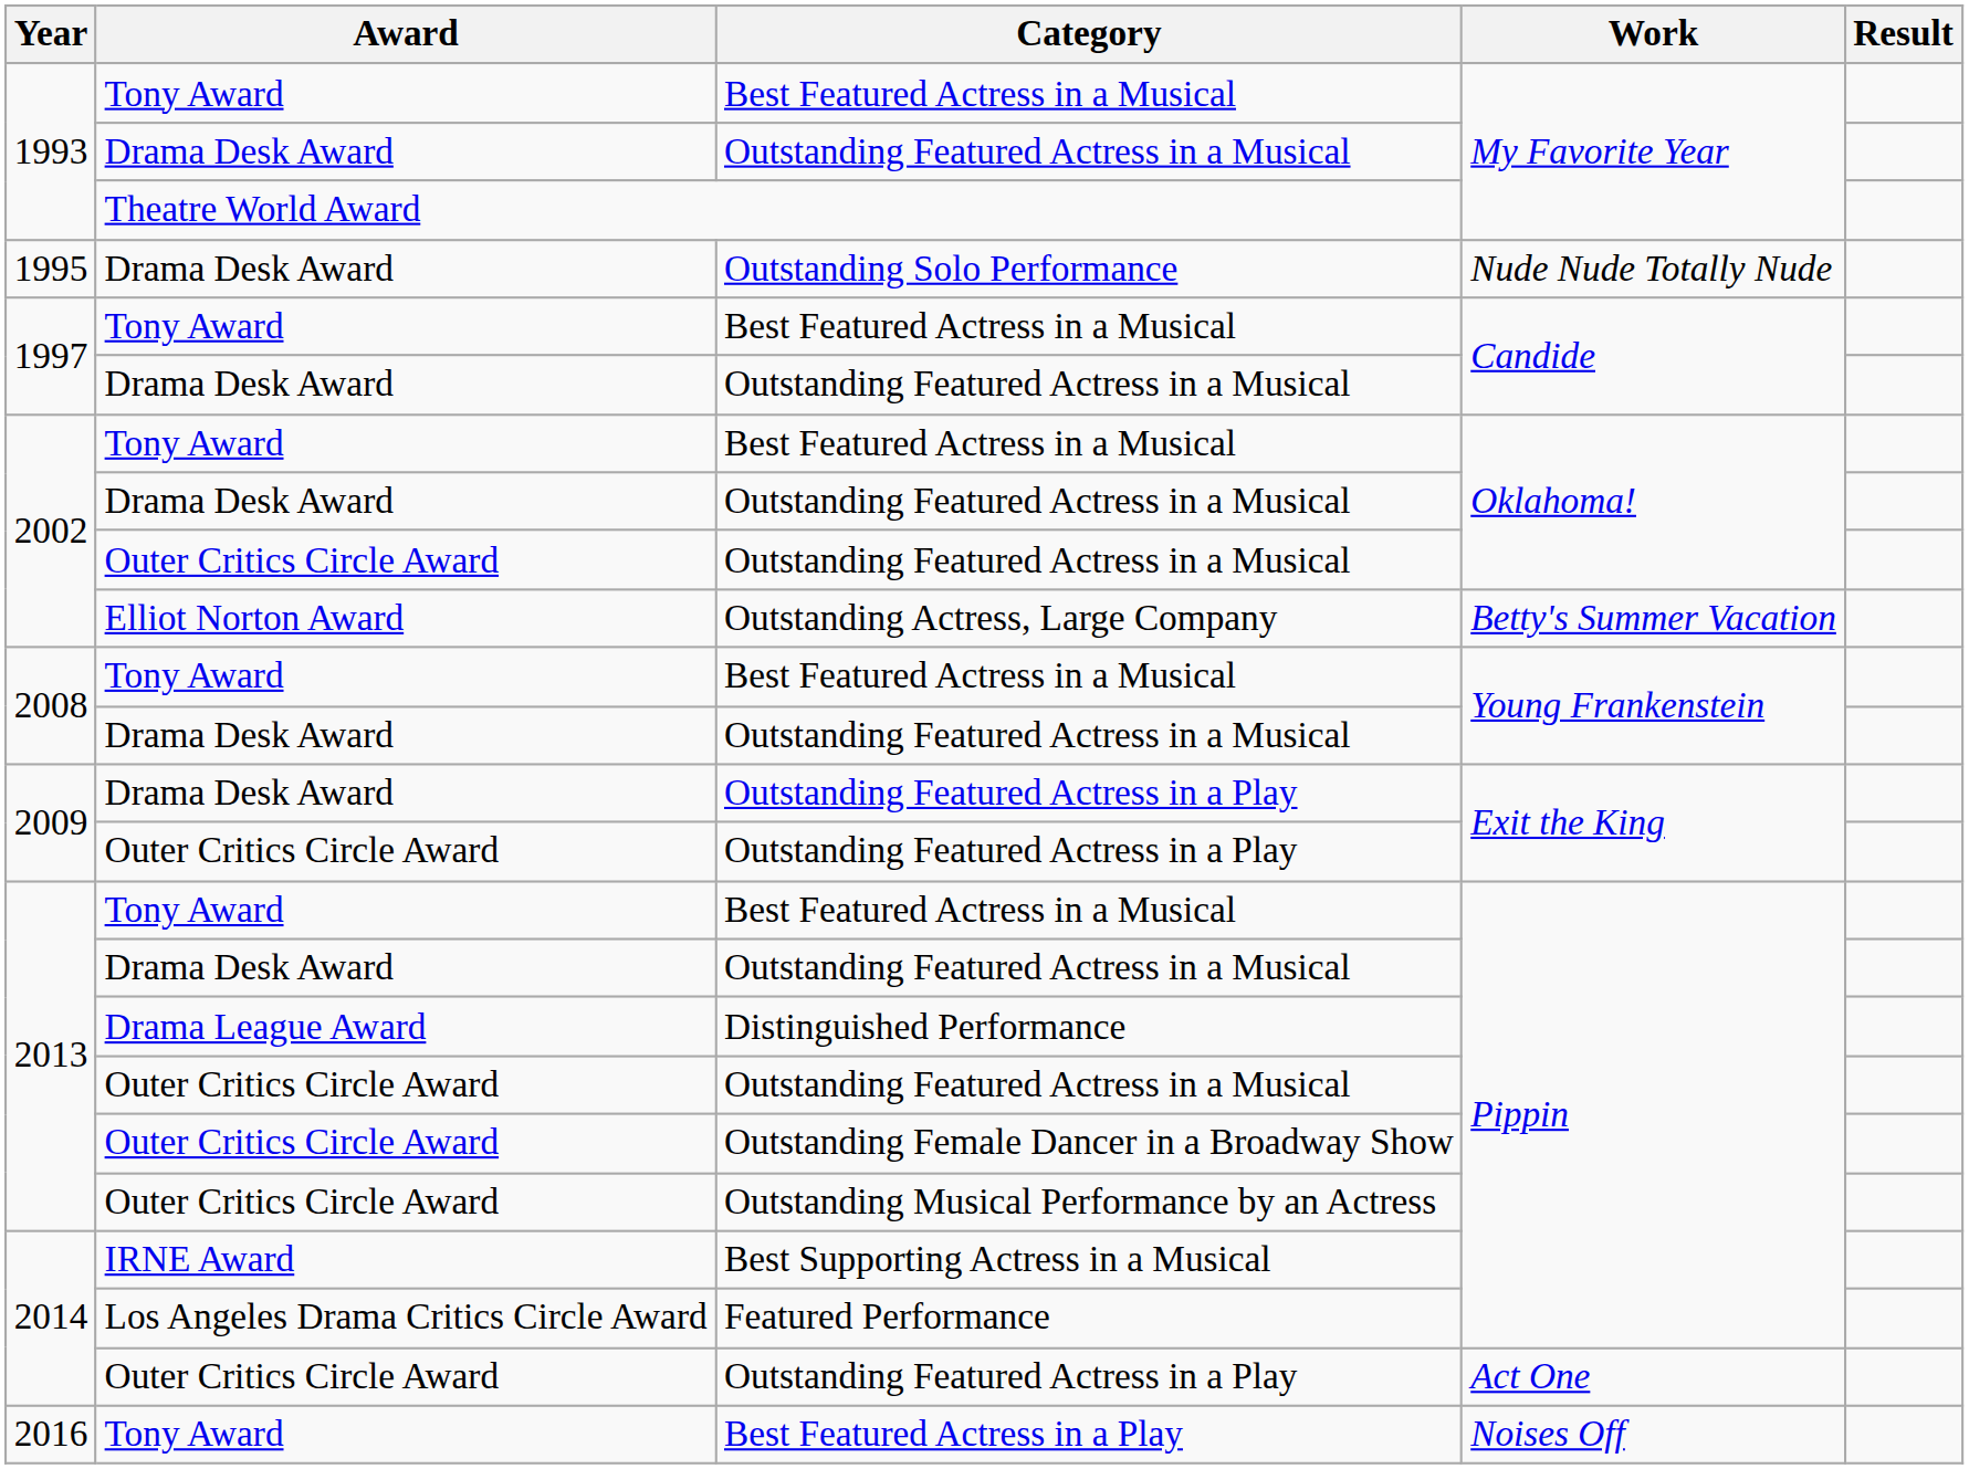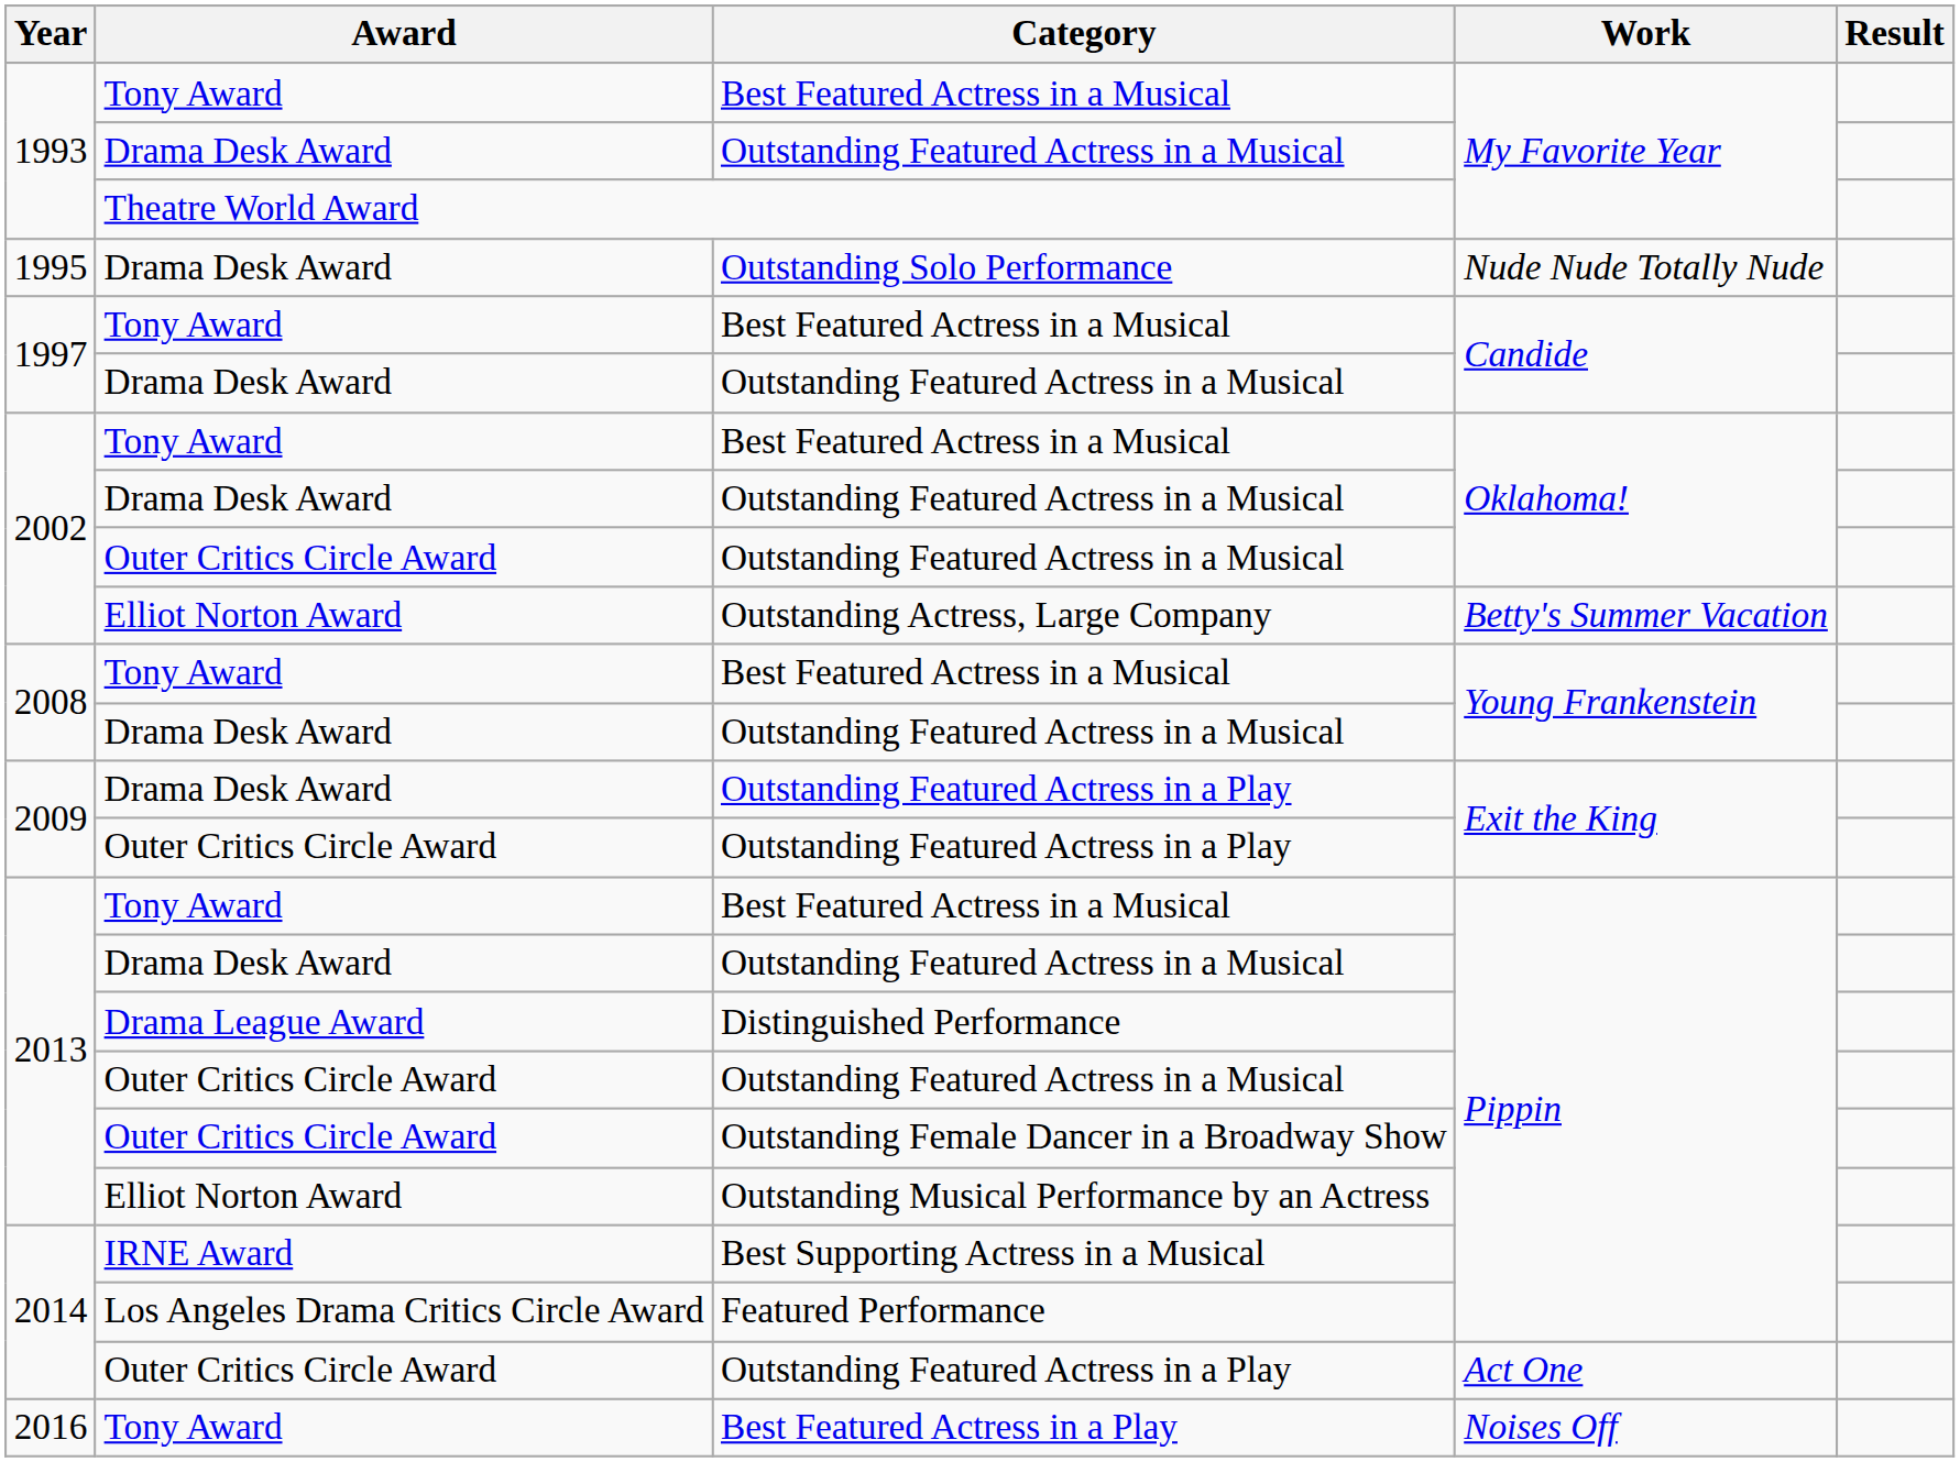Outstanding Musical Performance by an Actress | Award: Outer Critics Circle Award -> Elliot Norton Award
